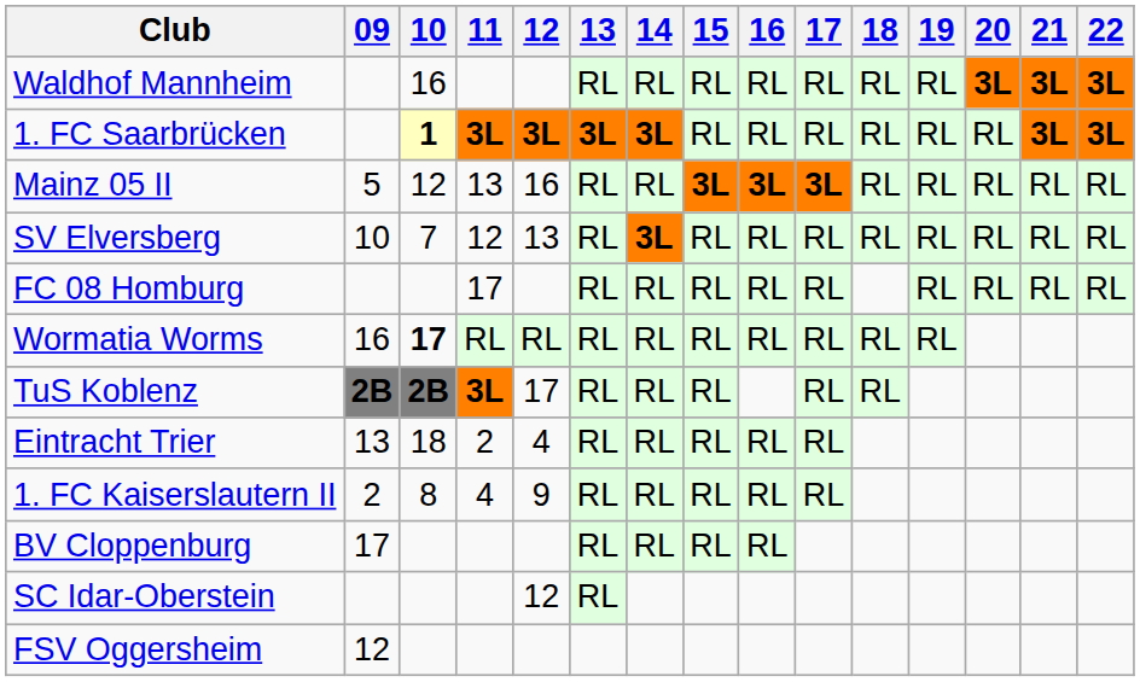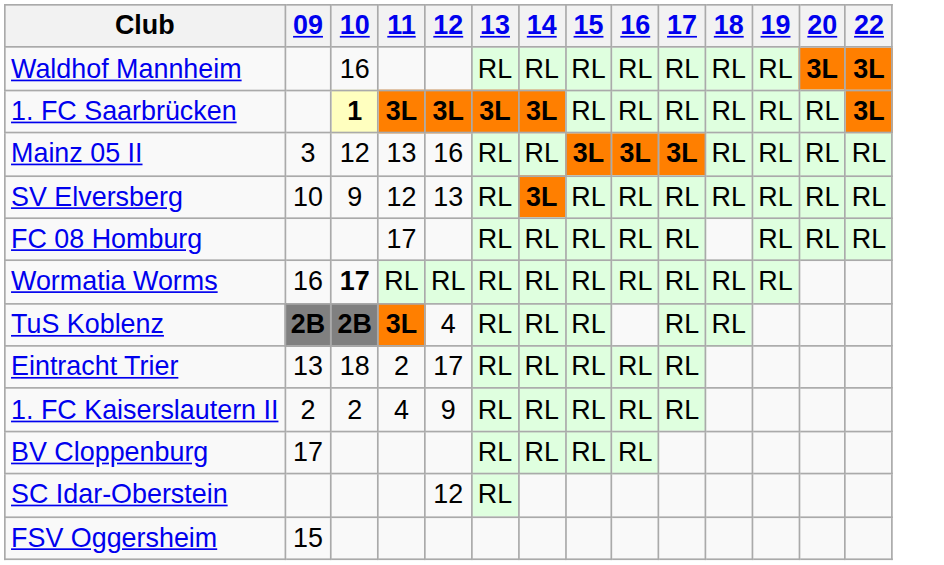- column: 21 | 3L | 3L | RL | RL | RL
Mainz 05 II | 09: 5 -> 3
SV Elversberg | 10: 7 -> 9
TuS Koblenz | 12: 17 -> 4
Eintracht Trier | 12: 4 -> 17
1. FC Kaiserslautern II | 10: 8 -> 2
FSV Oggersheim | 09: 12 -> 15
